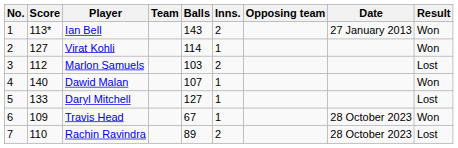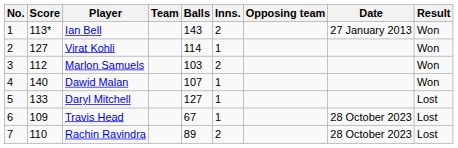Marlon Samuels | Result: Lost -> Won
Travis Head | Result: Won -> Lost
